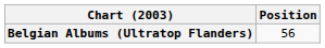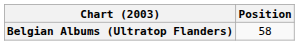Belgian Albums (Ultratop Flanders) | Position: 56 -> 58
